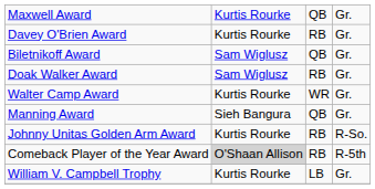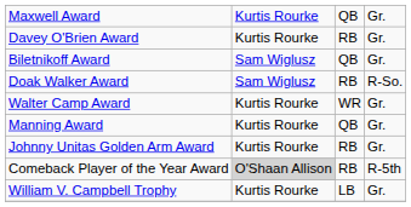Doak Walker Award | column 4: Gr. -> R-So.
Manning Award | column 2: Sieh Bangura -> Kurtis Rourke
Johnny Unitas Golden Arm Award | column 4: R-So. -> Gr.
